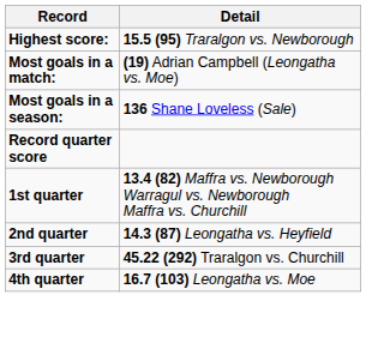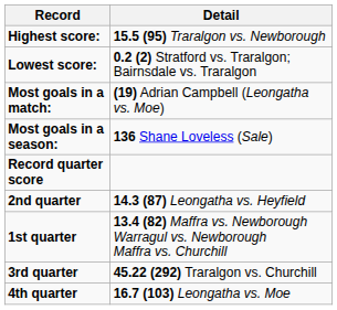+ row: Lowest score: | 0.2 (2) Stratford vs. Traralgon; Bairnsdale vs. Traralgon
rows swapped: 1st quarter <-> 2nd quarter
